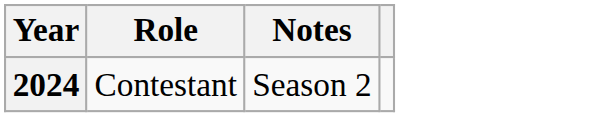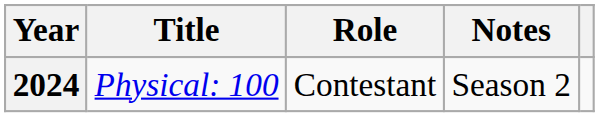+ column: Title | Physical: 100
